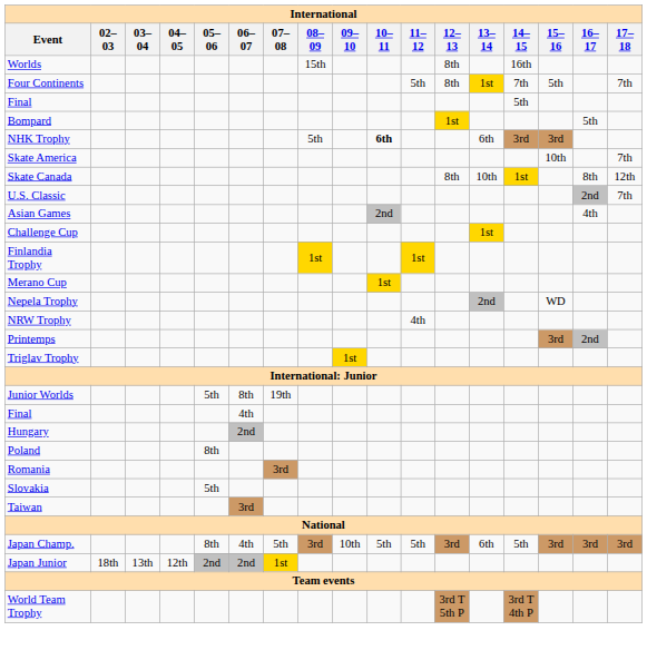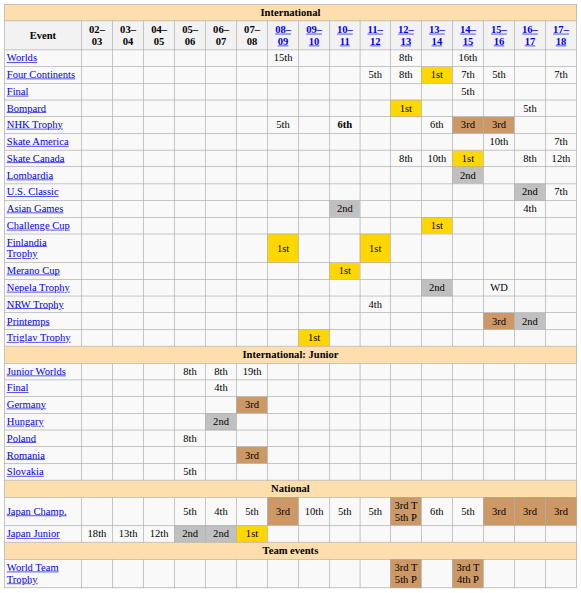+ row: Lombardia | 2nd
Junior Worlds | 05–06: 5th -> 8th
+ row: Germany | 3rd
- row: Taiwan | 3rd
Japan Champ. | 05–06: 8th -> 5th
Japan Champ. | 12–13: 3rd -> 3rd T 5th P
